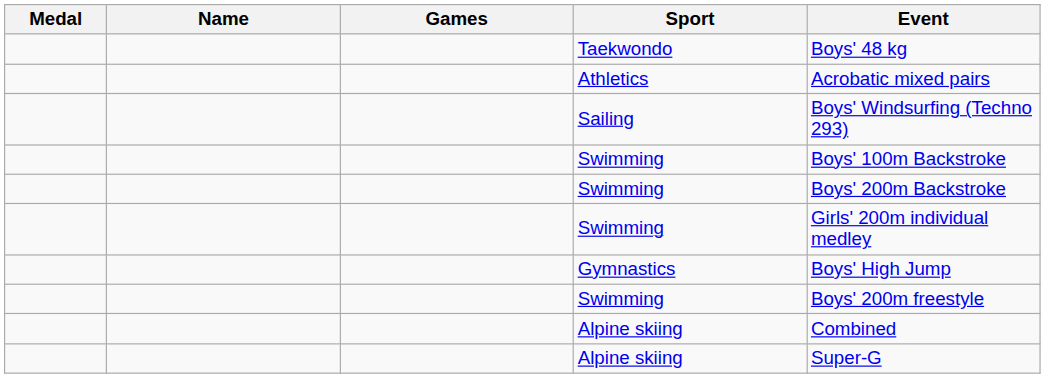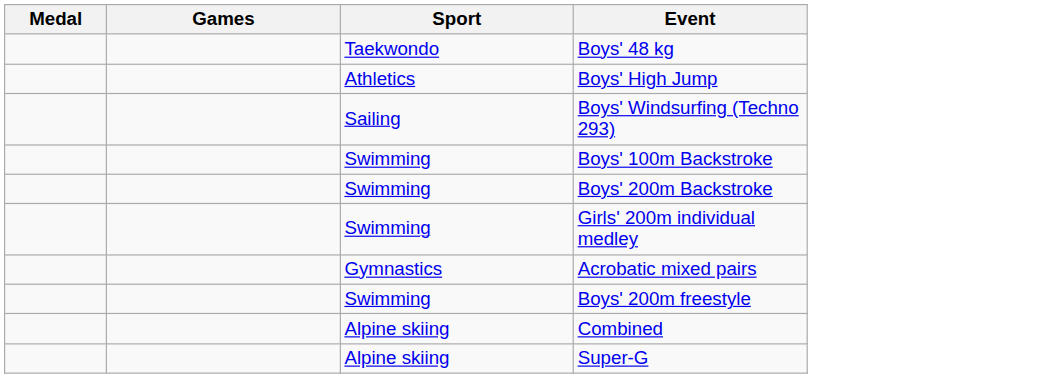- column: Name
Athletics | Event: Acrobatic mixed pairs -> Boys' High Jump
Gymnastics | Event: Boys' High Jump -> Acrobatic mixed pairs
